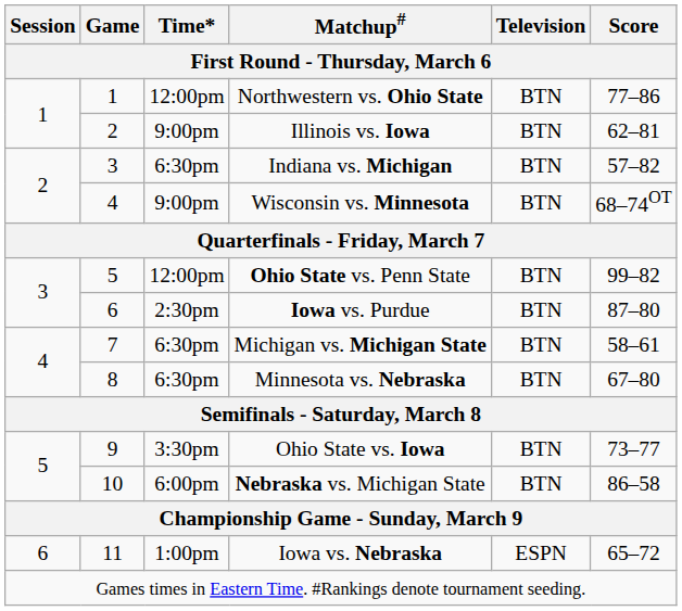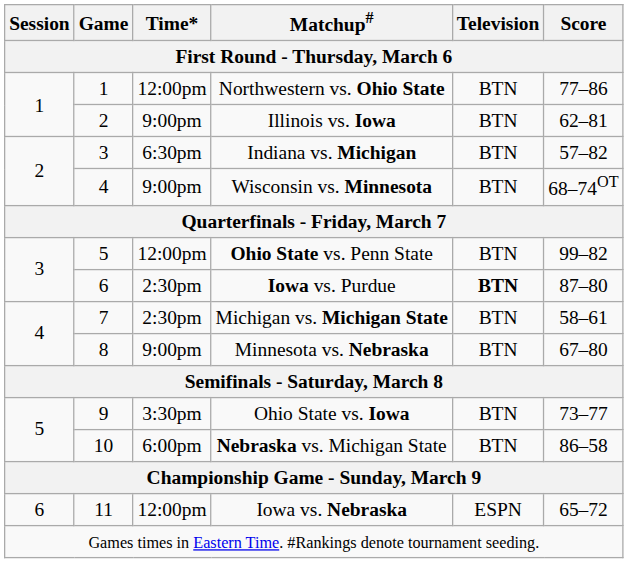Iowa vs. Purdue | Television: normal -> bold
Michigan vs. Michigan State | Time*: 6:30pm -> 2:30pm
Minnesota vs. Nebraska | Time*: 6:30pm -> 9:00pm
Iowa vs. Nebraska | Time*: 1:00pm -> 12:00pm
